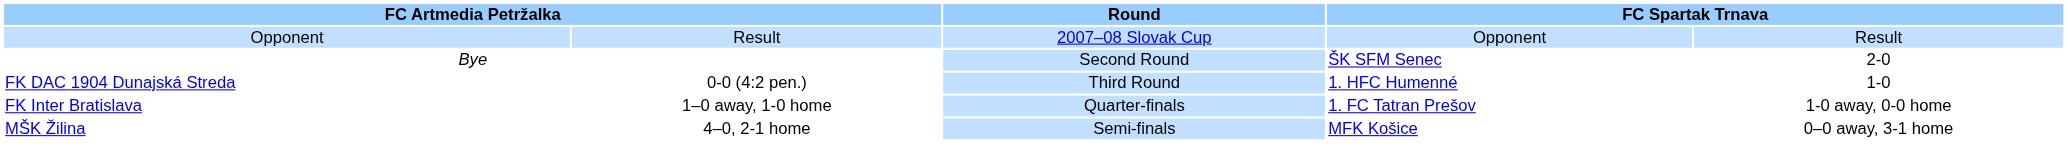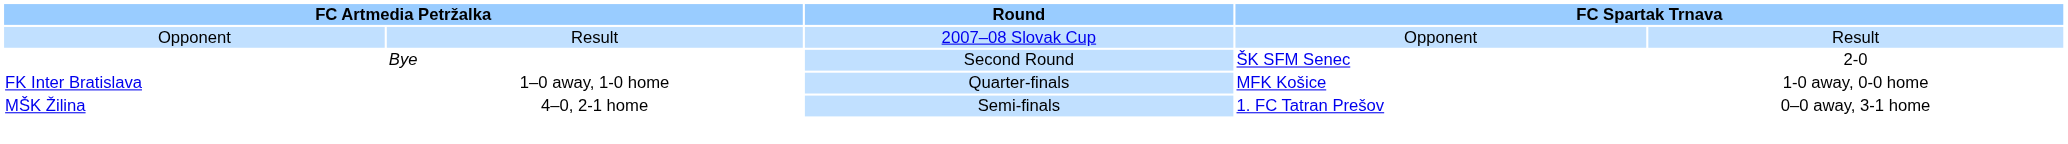- row: FK DAC 1904 Dunajská Streda | 0-0 (4:2 pen.) | Third Round | 1. HFC Humenné | 1-0
FK Inter Bratislava | column 4: 1. FC Tatran Prešov -> MFK Košice
MŠK Žilina | column 4: MFK Košice -> 1. FC Tatran Prešov
